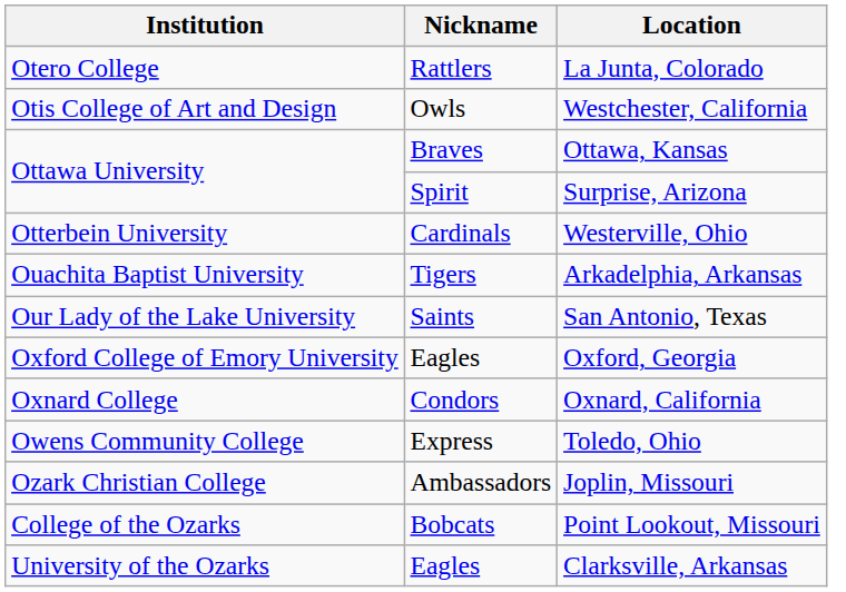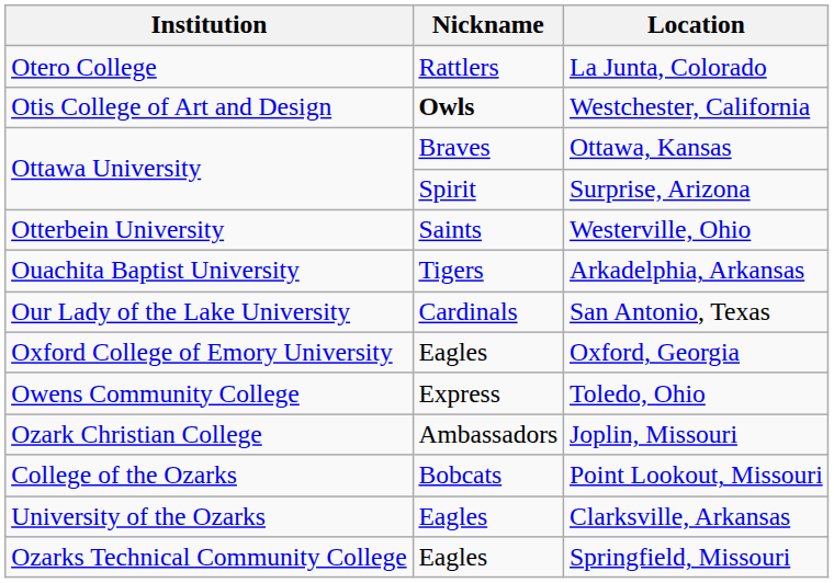Westchester, California | Nickname: normal -> bold
Westerville, Ohio | Nickname: Cardinals -> Saints
San Antonio, Texas | Nickname: Saints -> Cardinals
- row: Oxnard College | Condors | Oxnard, California
+ row: Ozarks Technical Community College | Eagles | Springfield, Missouri
